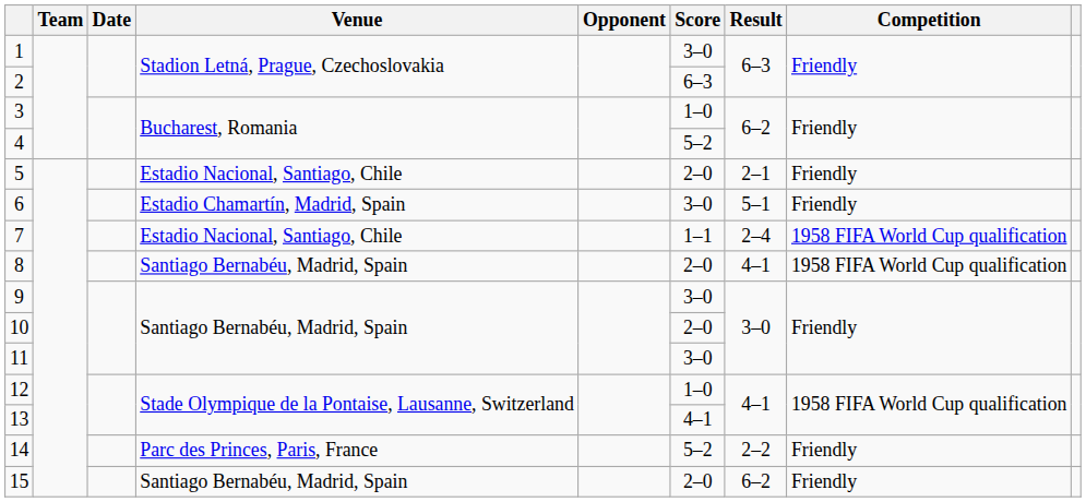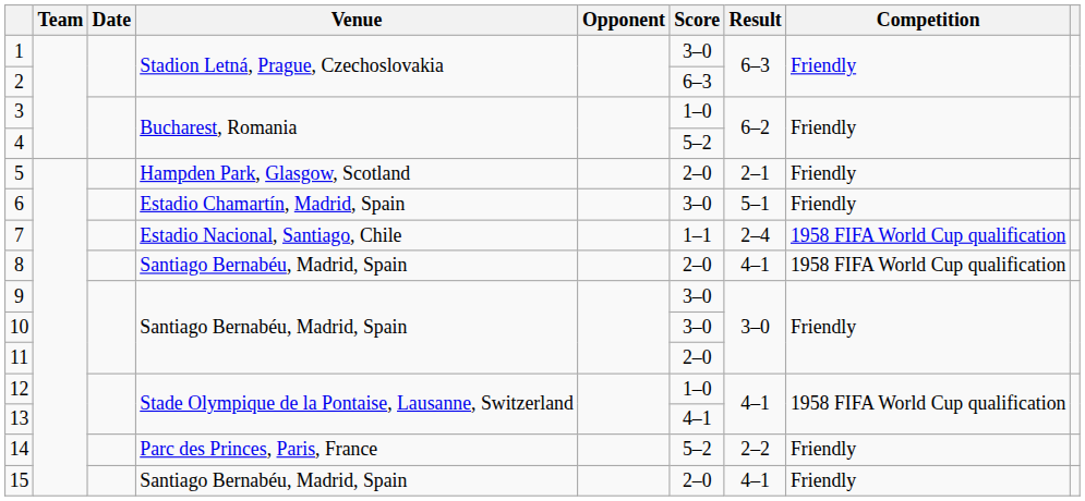5 | Venue: Estadio Nacional, Santiago, Chile -> Hampden Park, Glasgow, Scotland
10 | Score: 2–0 -> 3–0
11 | Score: 3–0 -> 2–0
15 | Result: 6–2 -> 4–1
